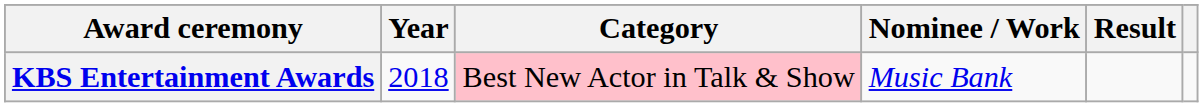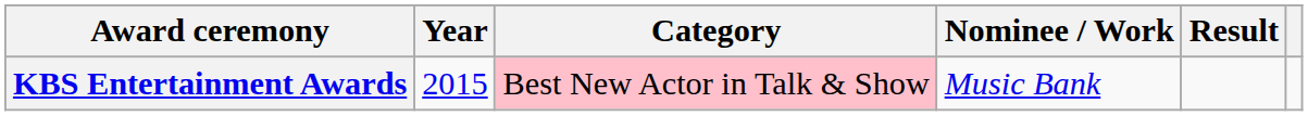KBS Entertainment Awards | Year: 2018 -> 2015
